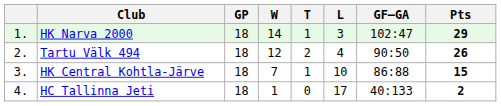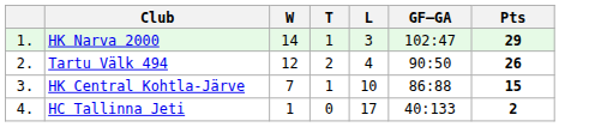- column: GP | 18 | 18 | 18 | 18
